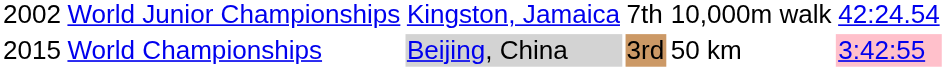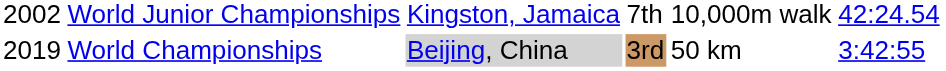World Championships | column 1: 2015 -> 2019
World Championships | column 6: pink background -> no background
